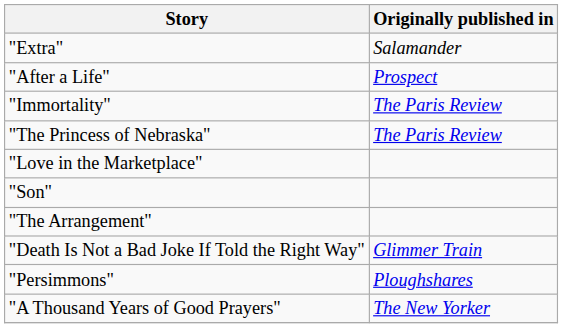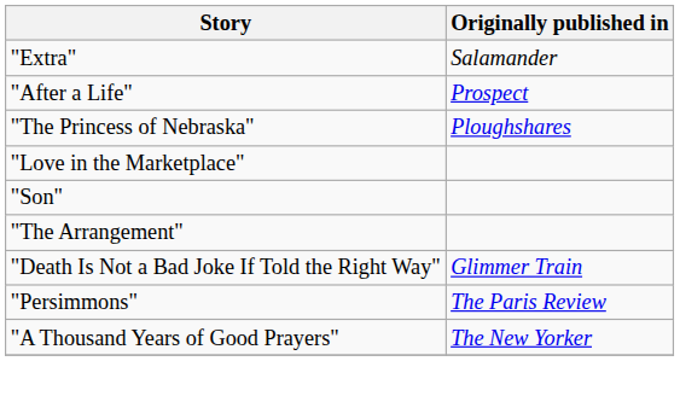- row: "Immortality" | The Paris Review
"The Princess of Nebraska" | Originally published in: The Paris Review -> Ploughshares
"Persimmons" | Originally published in: Ploughshares -> The Paris Review
